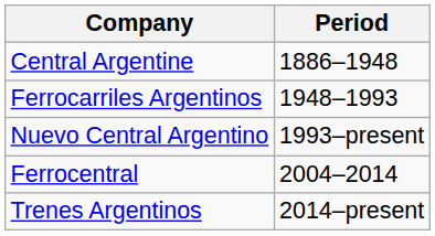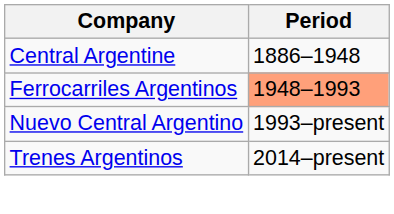Ferrocarriles Argentinos | Period: no background -> lightsalmon background
- row: Ferrocentral | 2004–2014
